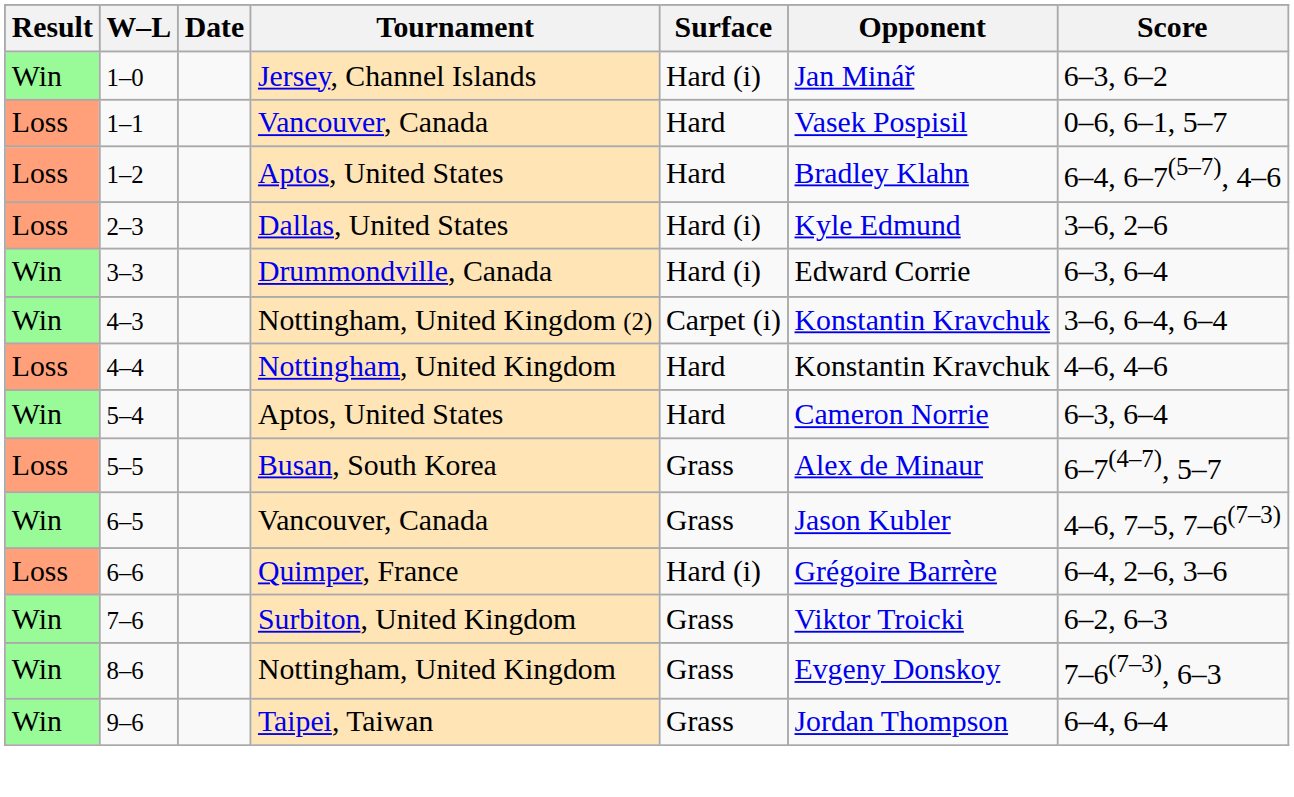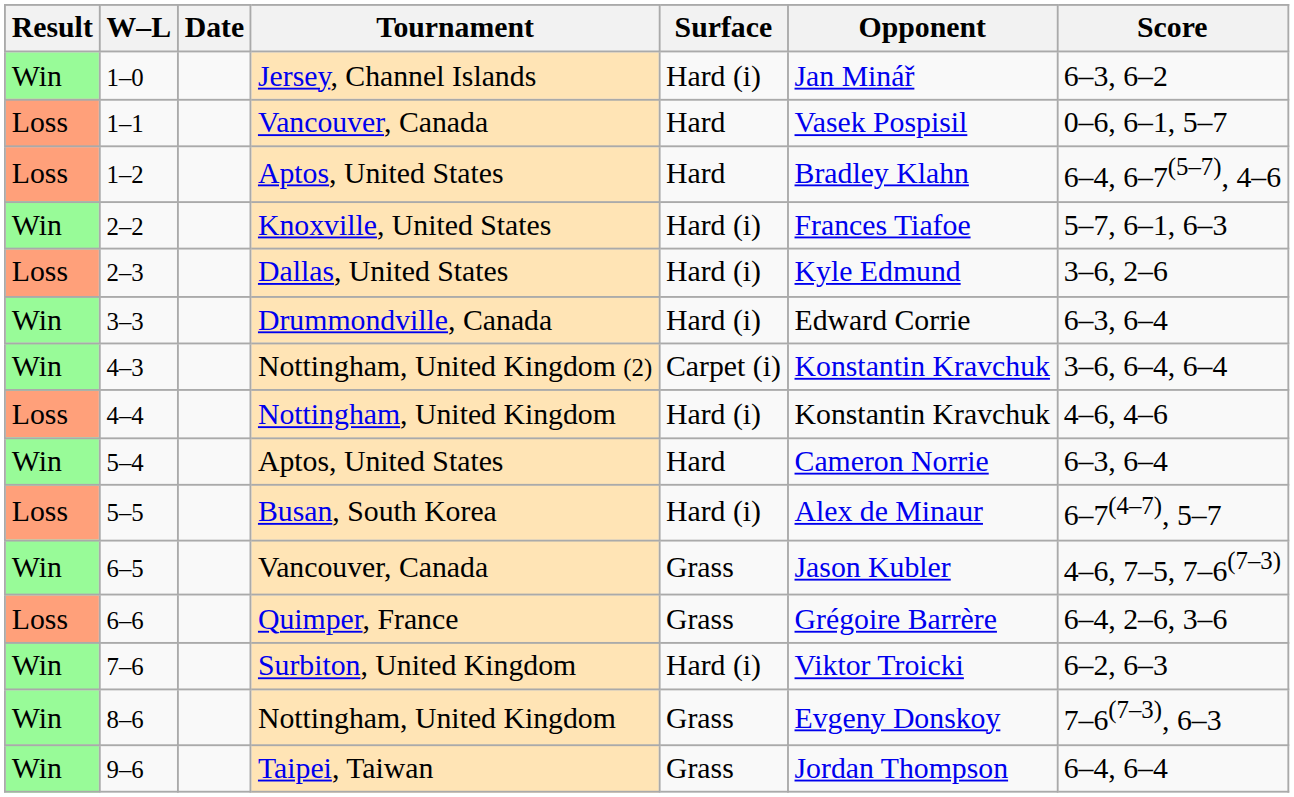+ row: Win | 2–2 | Knoxville, United States | Hard (i) | Frances Tiafoe | 5–7, 6–1, 6–3
4–4 | Surface: Hard -> Hard (i)
5–5 | Surface: Grass -> Hard (i)
6–6 | Surface: Hard (i) -> Grass
7–6 | Surface: Grass -> Hard (i)
